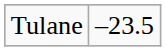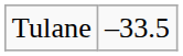Tulane | column 2: –23.5 -> –33.5
